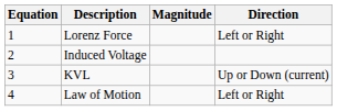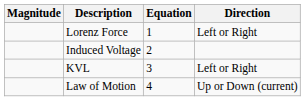columns swapped: Equation <-> Magnitude
KVL | Direction: Up or Down (current) -> Left or Right
Law of Motion | Direction: Left or Right -> Up or Down (current)
